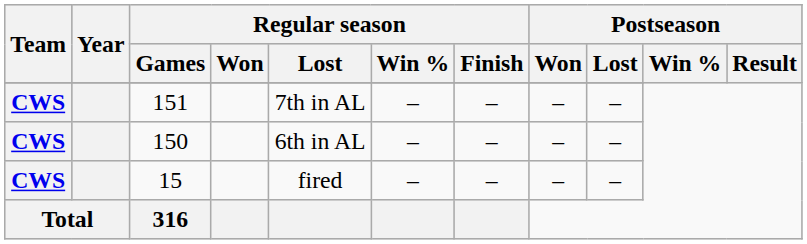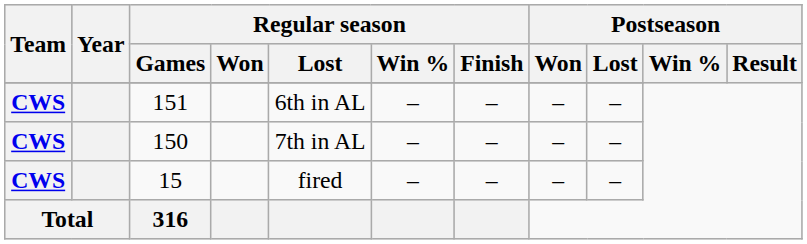151 | Regular season / Lost: 7th in AL -> 6th in AL
150 | Regular season / Lost: 6th in AL -> 7th in AL
